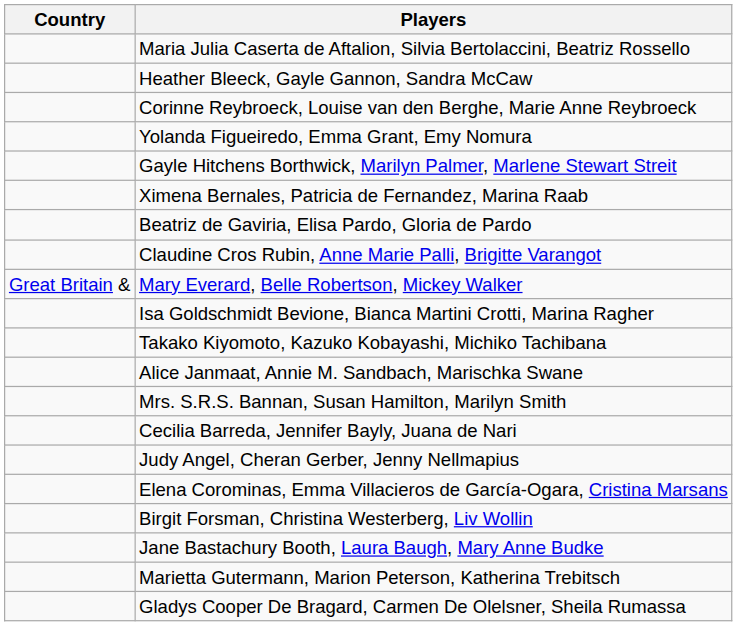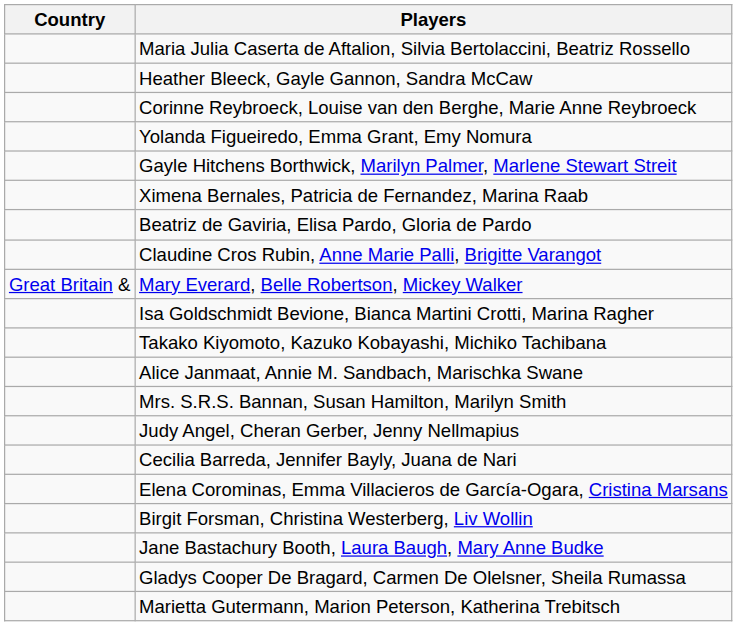rows swapped: Cecilia Barreda, Jennifer Bayly, Juana de Nari <-> Judy Angel, Cheran Gerber, Jenny Nellmapius
rows swapped: Gladys Cooper De Bragard, Carmen De Olelsner, Sheila Rumassa <-> Marietta Gutermann, Marion Peterson, Katherina Trebitsch
